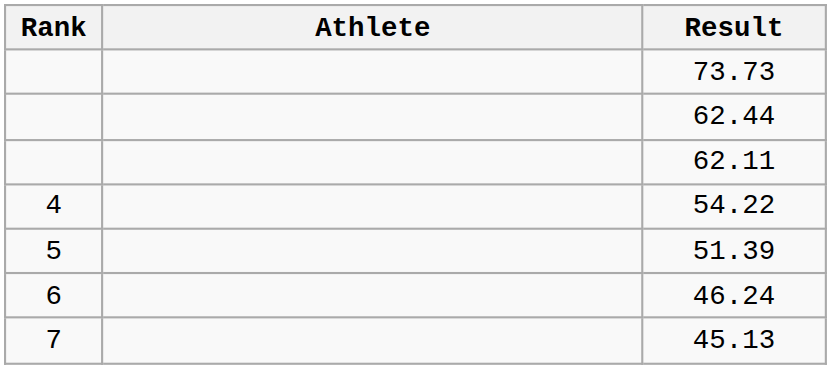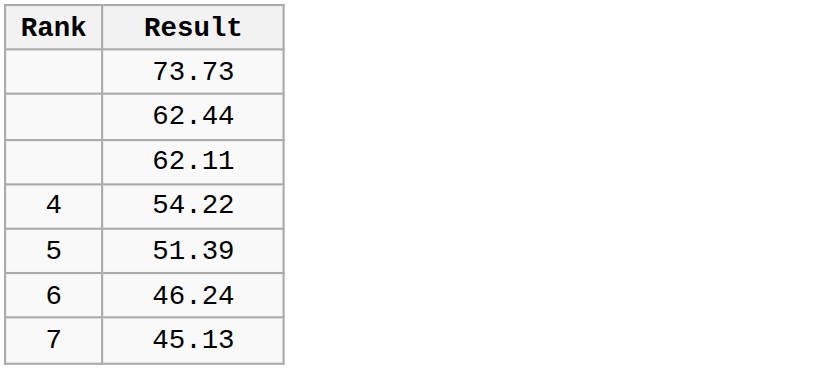- column: Athlete
